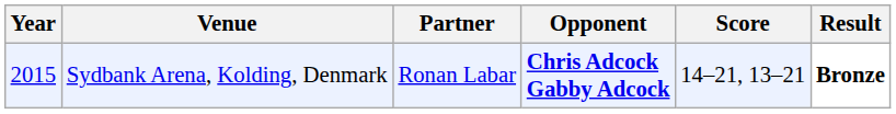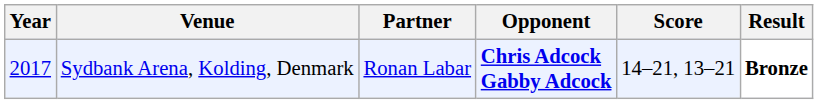Sydbank Arena, Kolding, Denmark | Year: 2015 -> 2017
